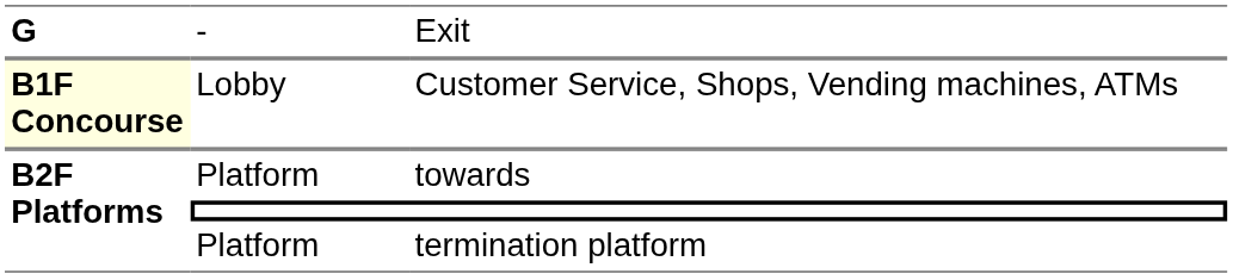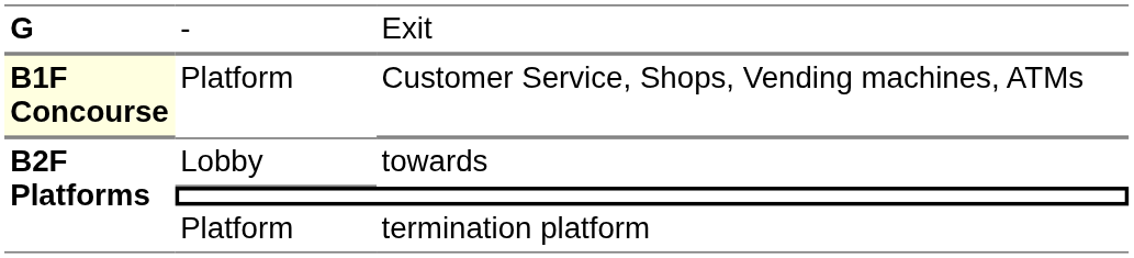Customer Service, Shops, Vending machines, ATMs | column 2: Lobby -> Platform
towards | column 2: Platform -> Lobby
